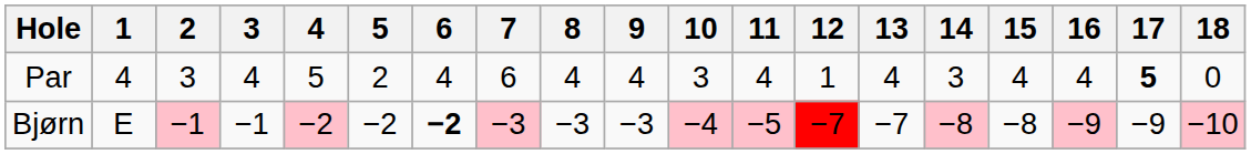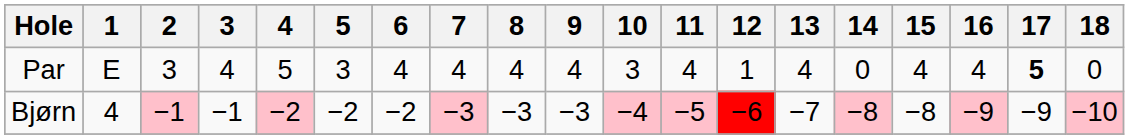Par | 1: 4 -> E
Par | 5: 2 -> 3
Par | 7: 6 -> 4
Par | 14: 3 -> 0
Bjørn | 1: E -> 4
Bjørn | 6: bold -> normal
Bjørn | 12: −7 -> −6
